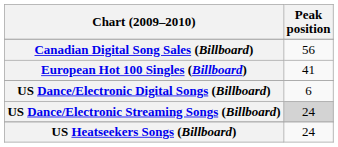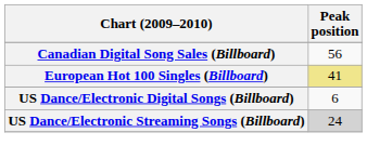European Hot 100 Singles (Billboard) | Peak position: no background -> khaki background
- row: US Heatseekers Songs (Billboard) | 24
